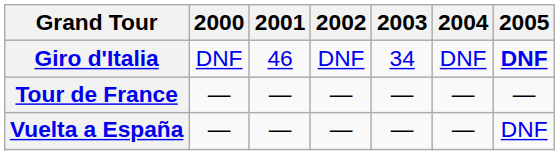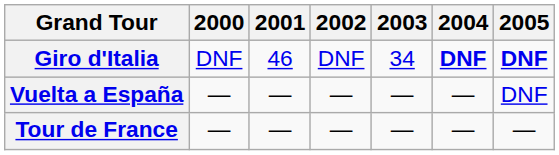Giro d'Italia | 2004: normal -> bold
rows swapped: Tour de France <-> Vuelta a España
